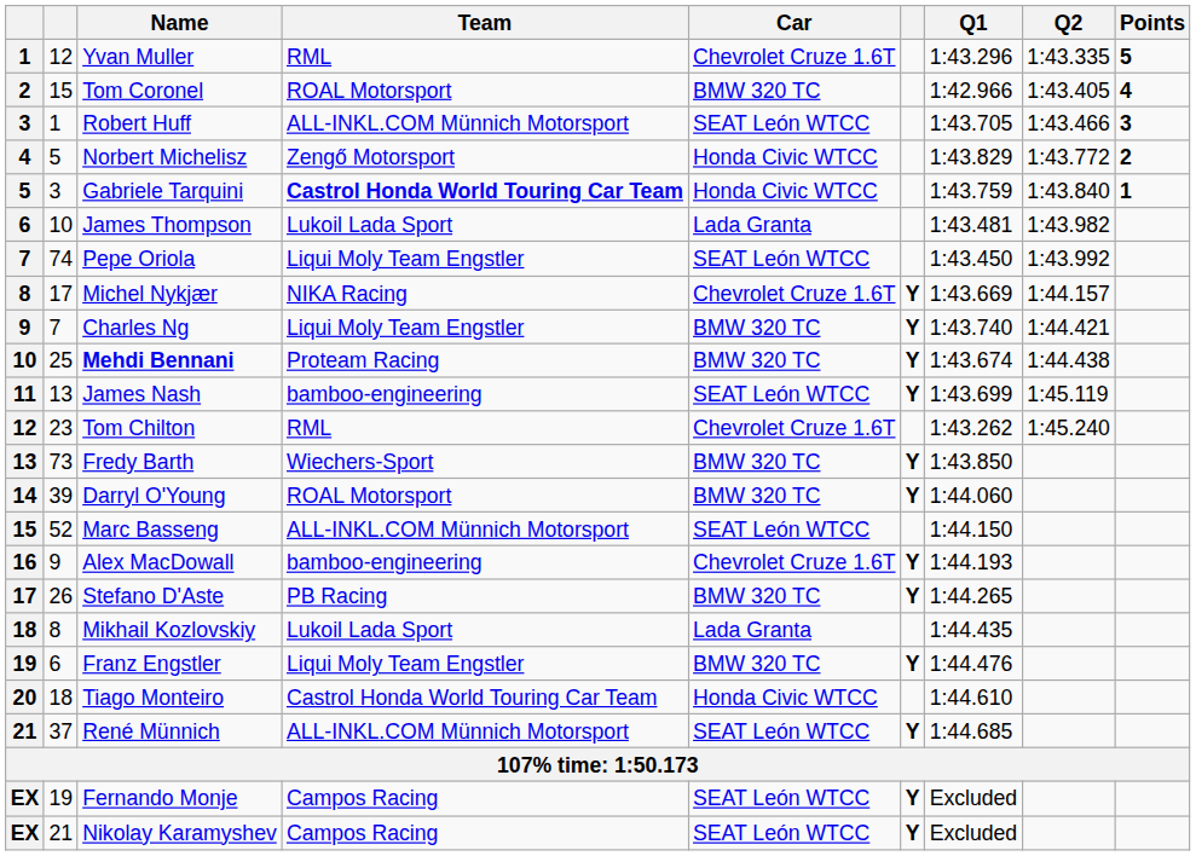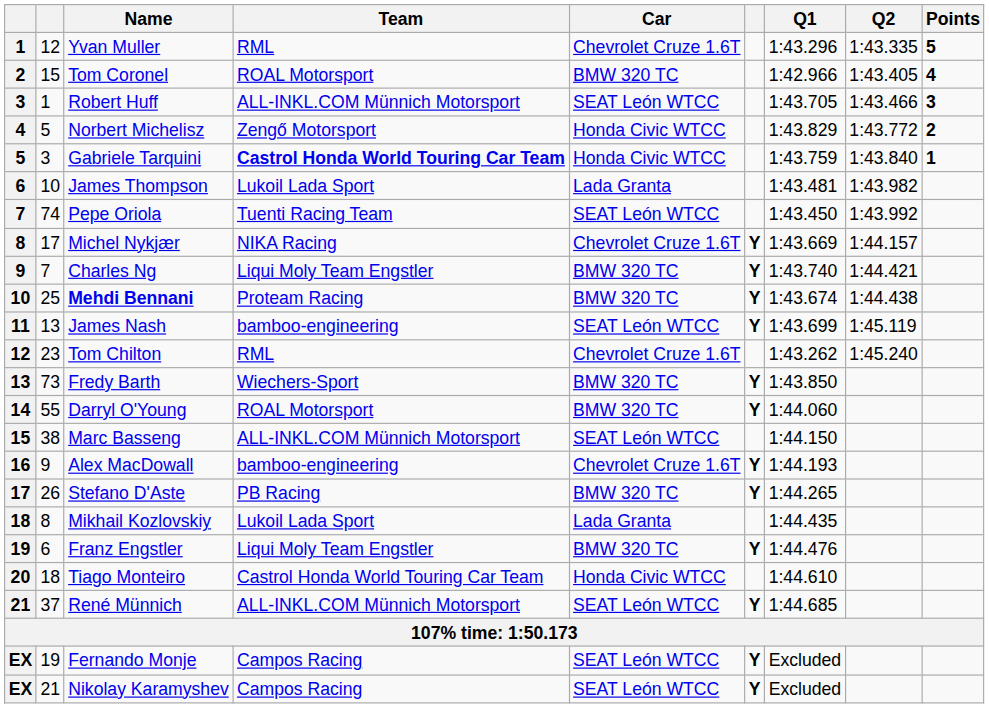Pepe Oriola | Team: Liqui Moly Team Engstler -> Tuenti Racing Team
Darryl O'Young | column 2: 39 -> 55
Marc Basseng | column 2: 52 -> 38
